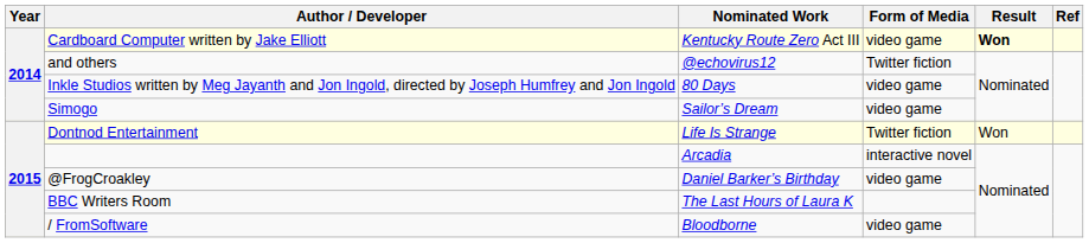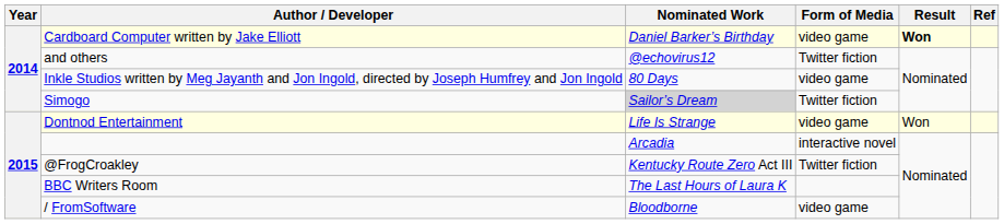Cardboard Computer written by Jake Elliott | Nominated Work: Kentucky Route Zero Act III -> Daniel Barker’s Birthday
Simogo | Nominated Work: no background -> lightgrey background
Simogo | Form of Media: video game -> Twitter fiction
Dontnod Entertainment | Form of Media: Twitter fiction -> video game
@FrogCroakley | Nominated Work: Daniel Barker’s Birthday -> Kentucky Route Zero Act III
@FrogCroakley | Form of Media: video game -> Twitter fiction
